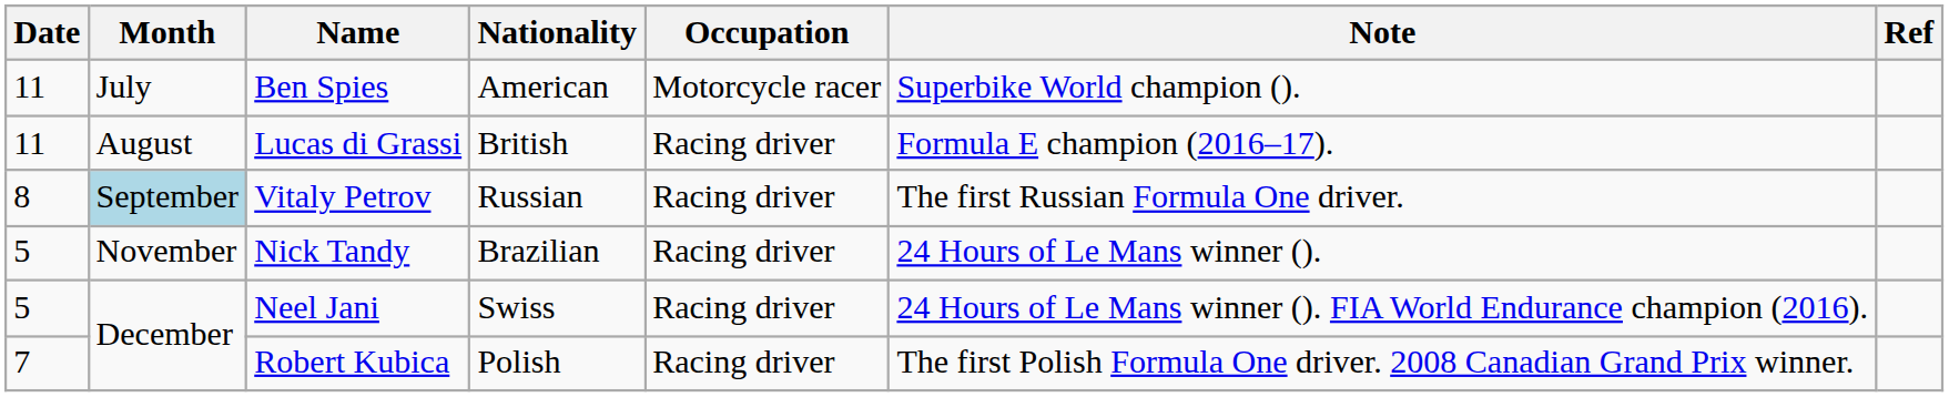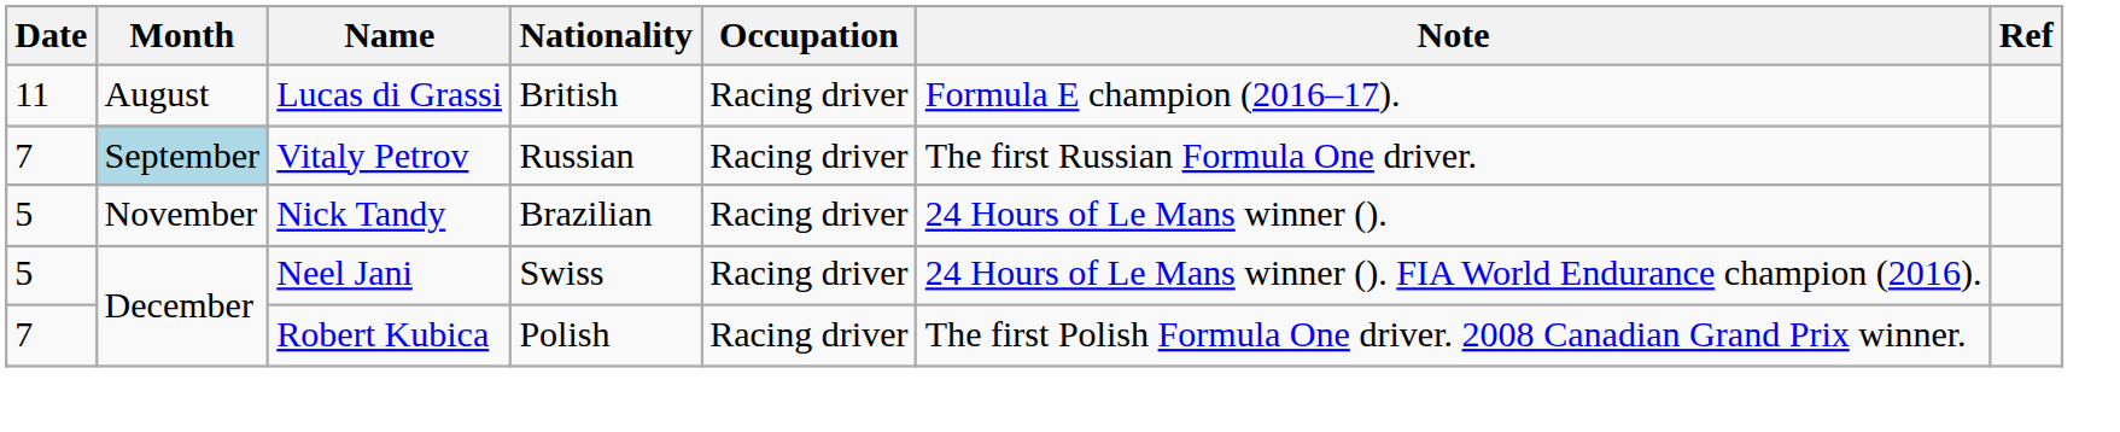- row: 11 | July | Ben Spies | American | Motorcycle racer | Superbike World champion ().
Vitaly Petrov | Date: 8 -> 7
